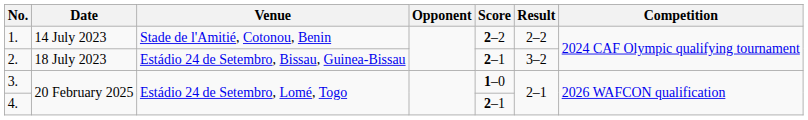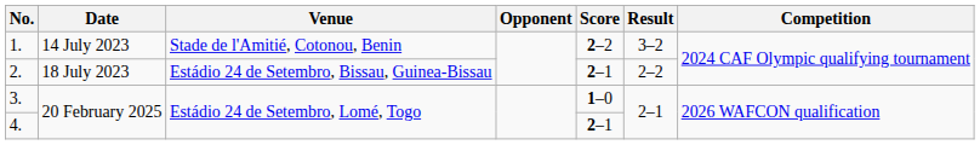1. | Result: 2–2 -> 3–2
2. | Result: 3–2 -> 2–2
